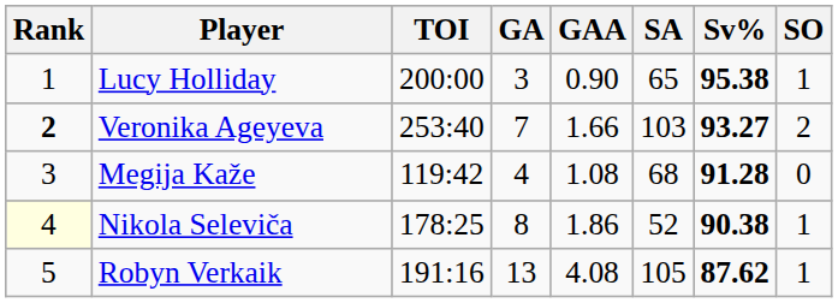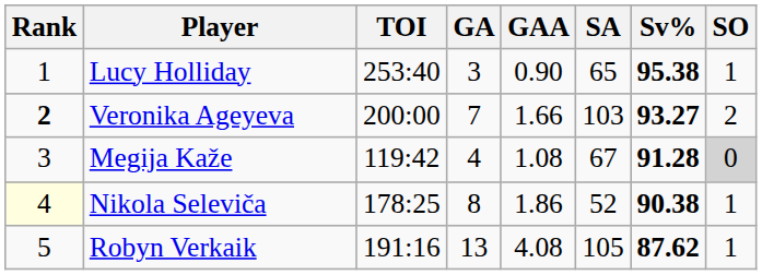Lucy Holliday | TOI: 200:00 -> 253:40
Veronika Ageyeva | TOI: 253:40 -> 200:00
Megija Kaže | SA: 68 -> 67
Megija Kaže | SO: no background -> lightgrey background
